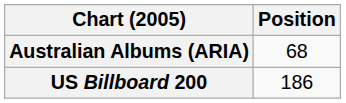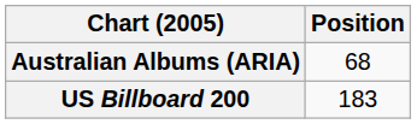US Billboard 200 | Position: 186 -> 183
